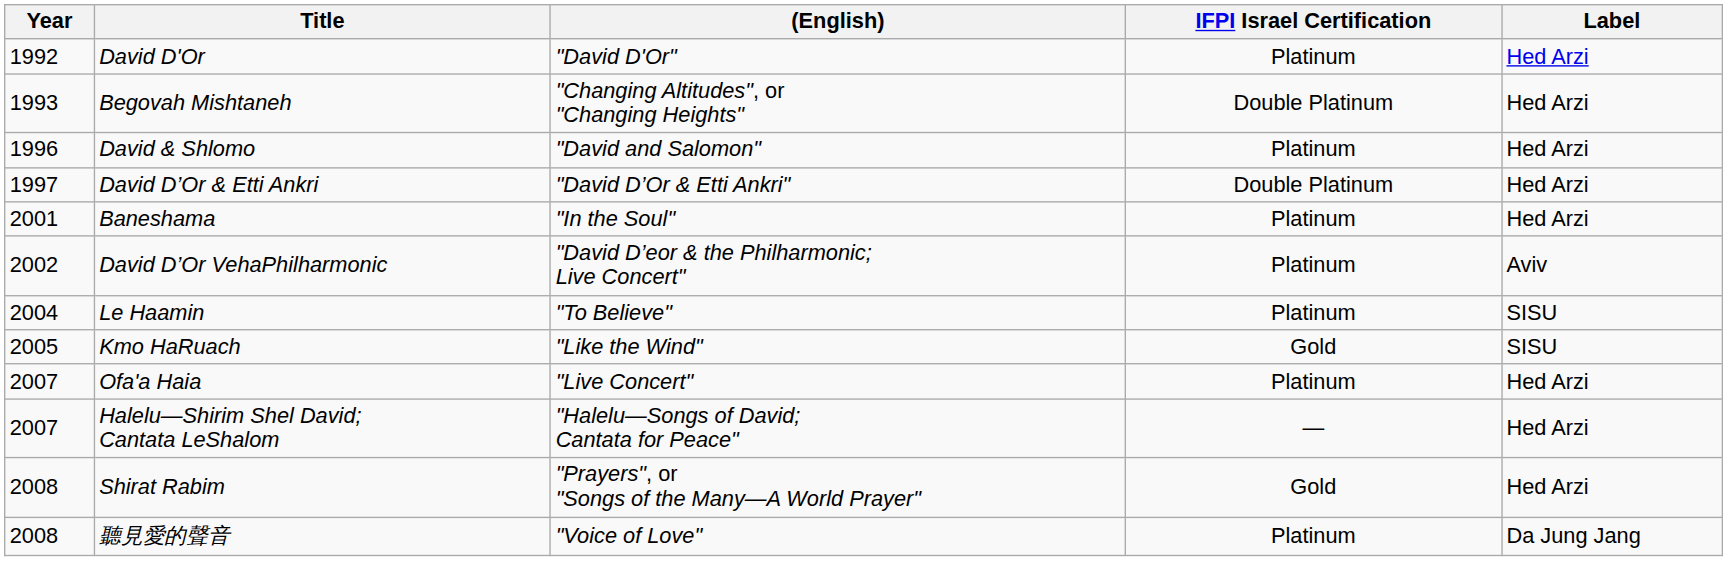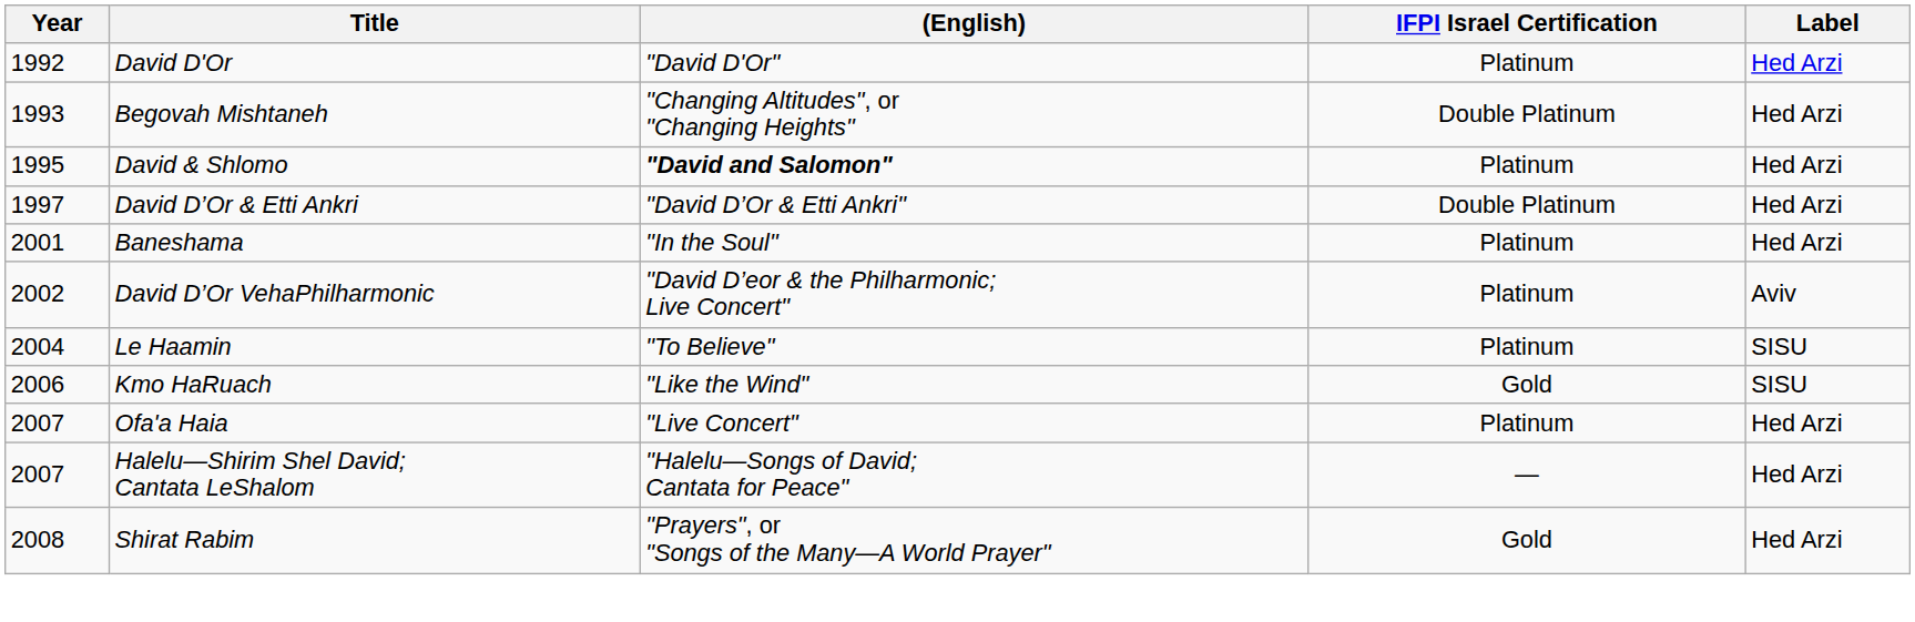David & Shlomo | Year: 1996 -> 1995
David & Shlomo | (English): normal -> bold
Kmo HaRuach | Year: 2005 -> 2006
- row: 2008 | 聽見愛的聲音 | "Voice of Love" | Platinum | Da Jung Jang
